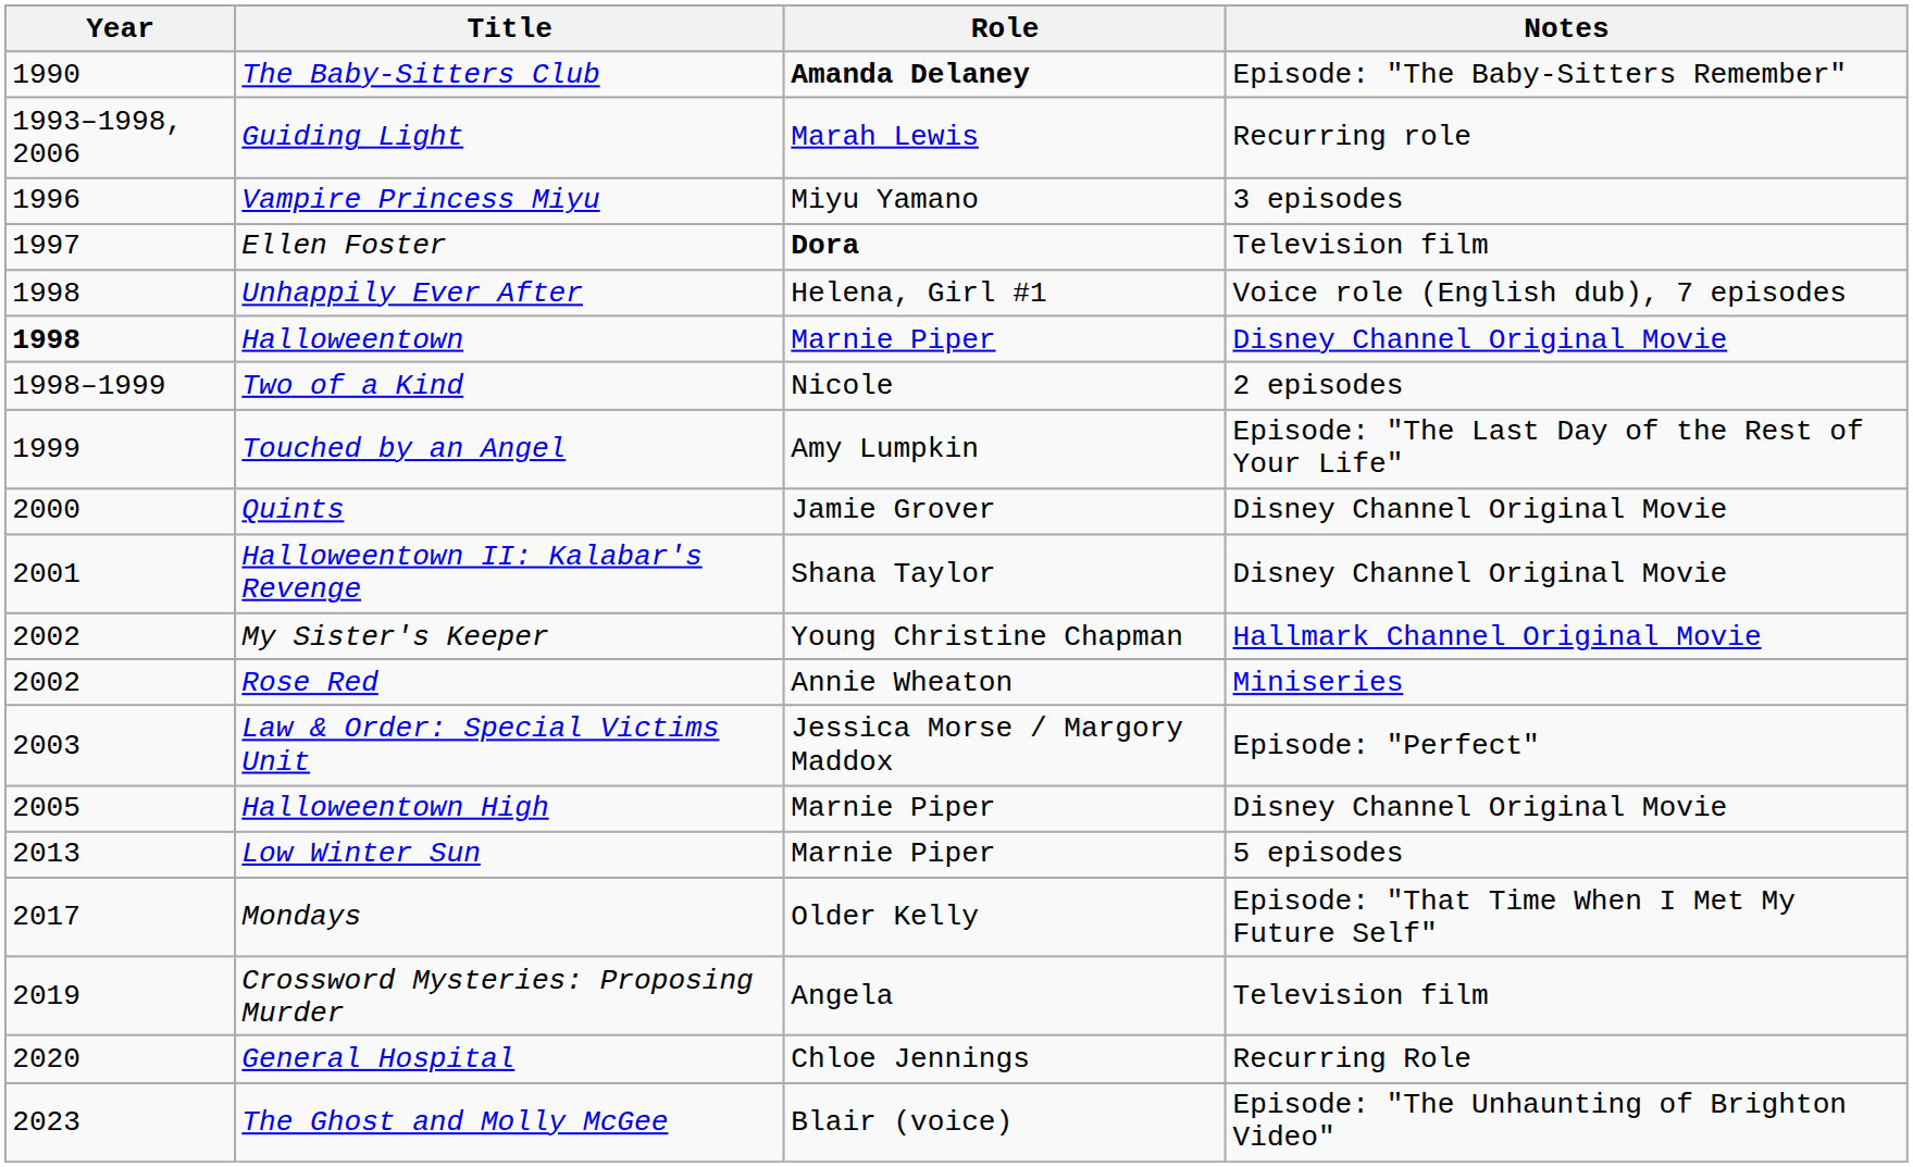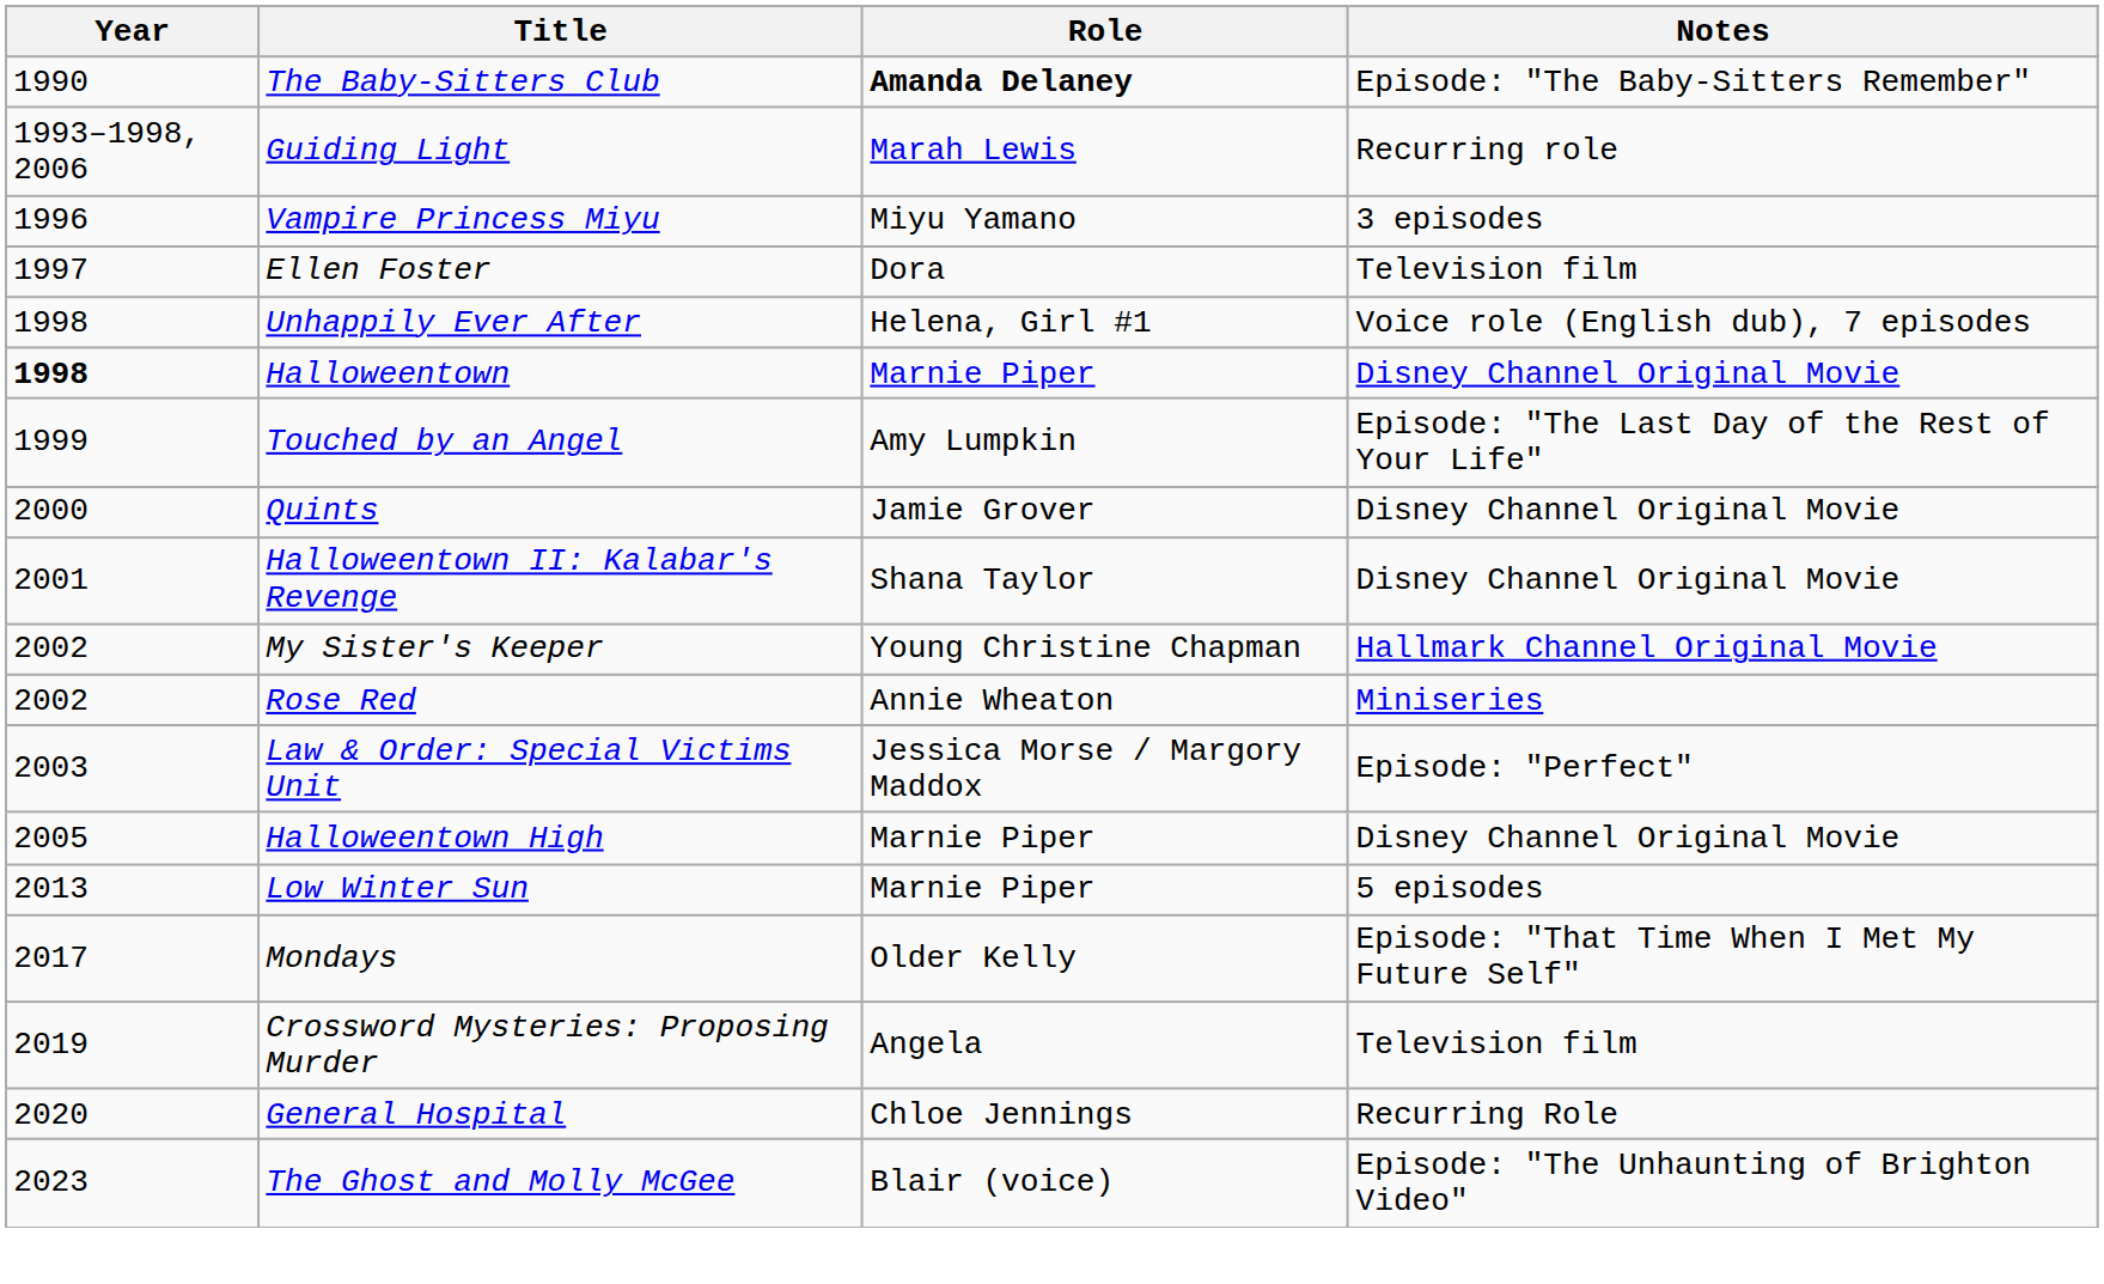Ellen Foster | Role: bold -> normal
- row: 1998–1999 | Two of a Kind | Nicole | 2 episodes
